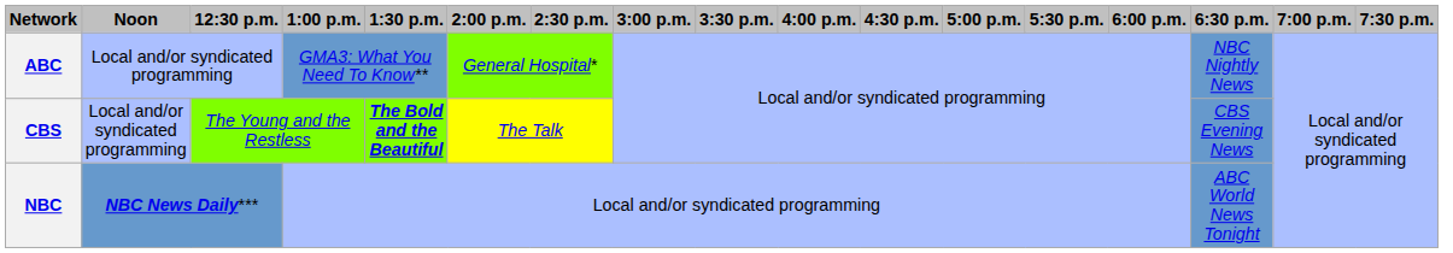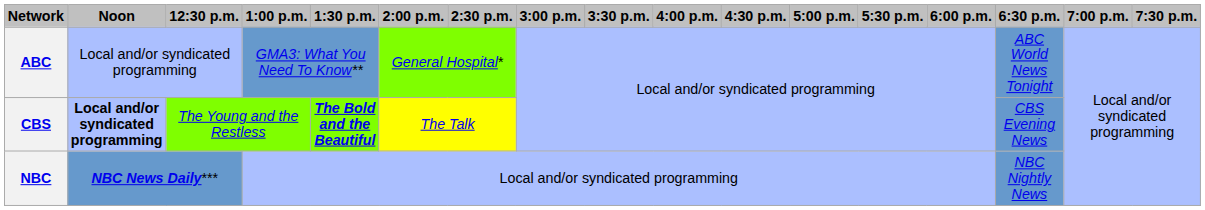ABC | 6:30 p.m.: NBC Nightly News -> ABC World News Tonight
CBS | Noon: normal -> bold
NBC | 6:30 p.m.: ABC World News Tonight -> NBC Nightly News
